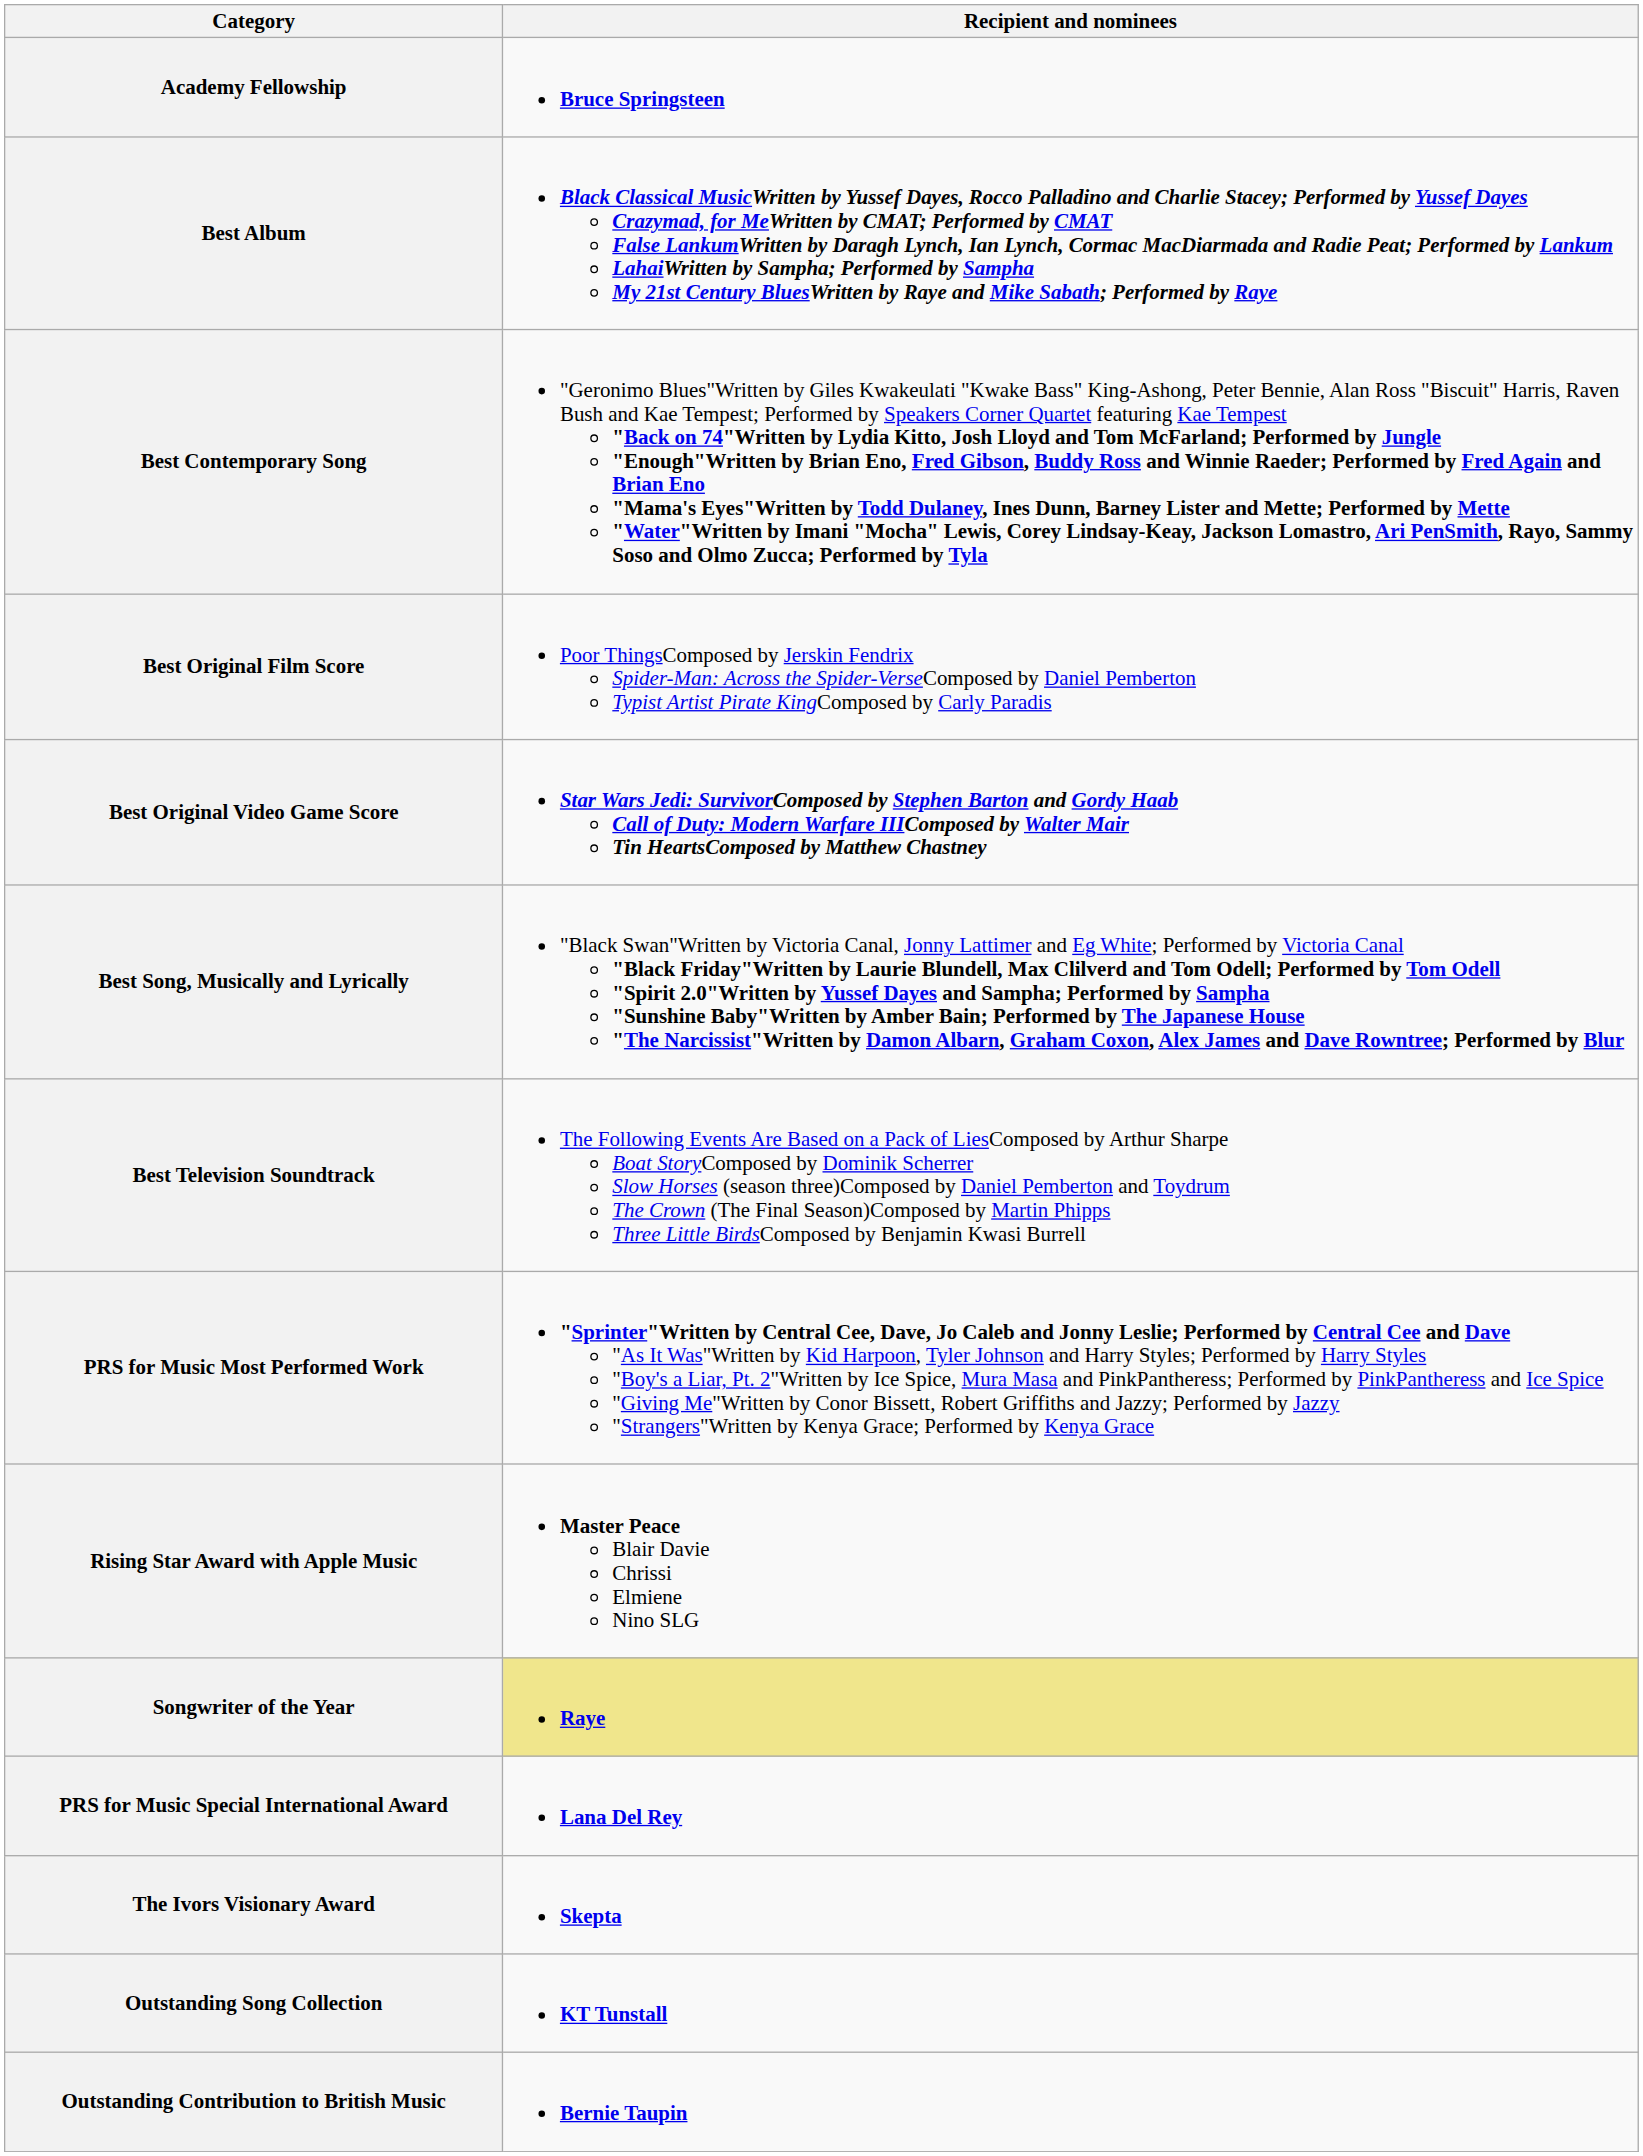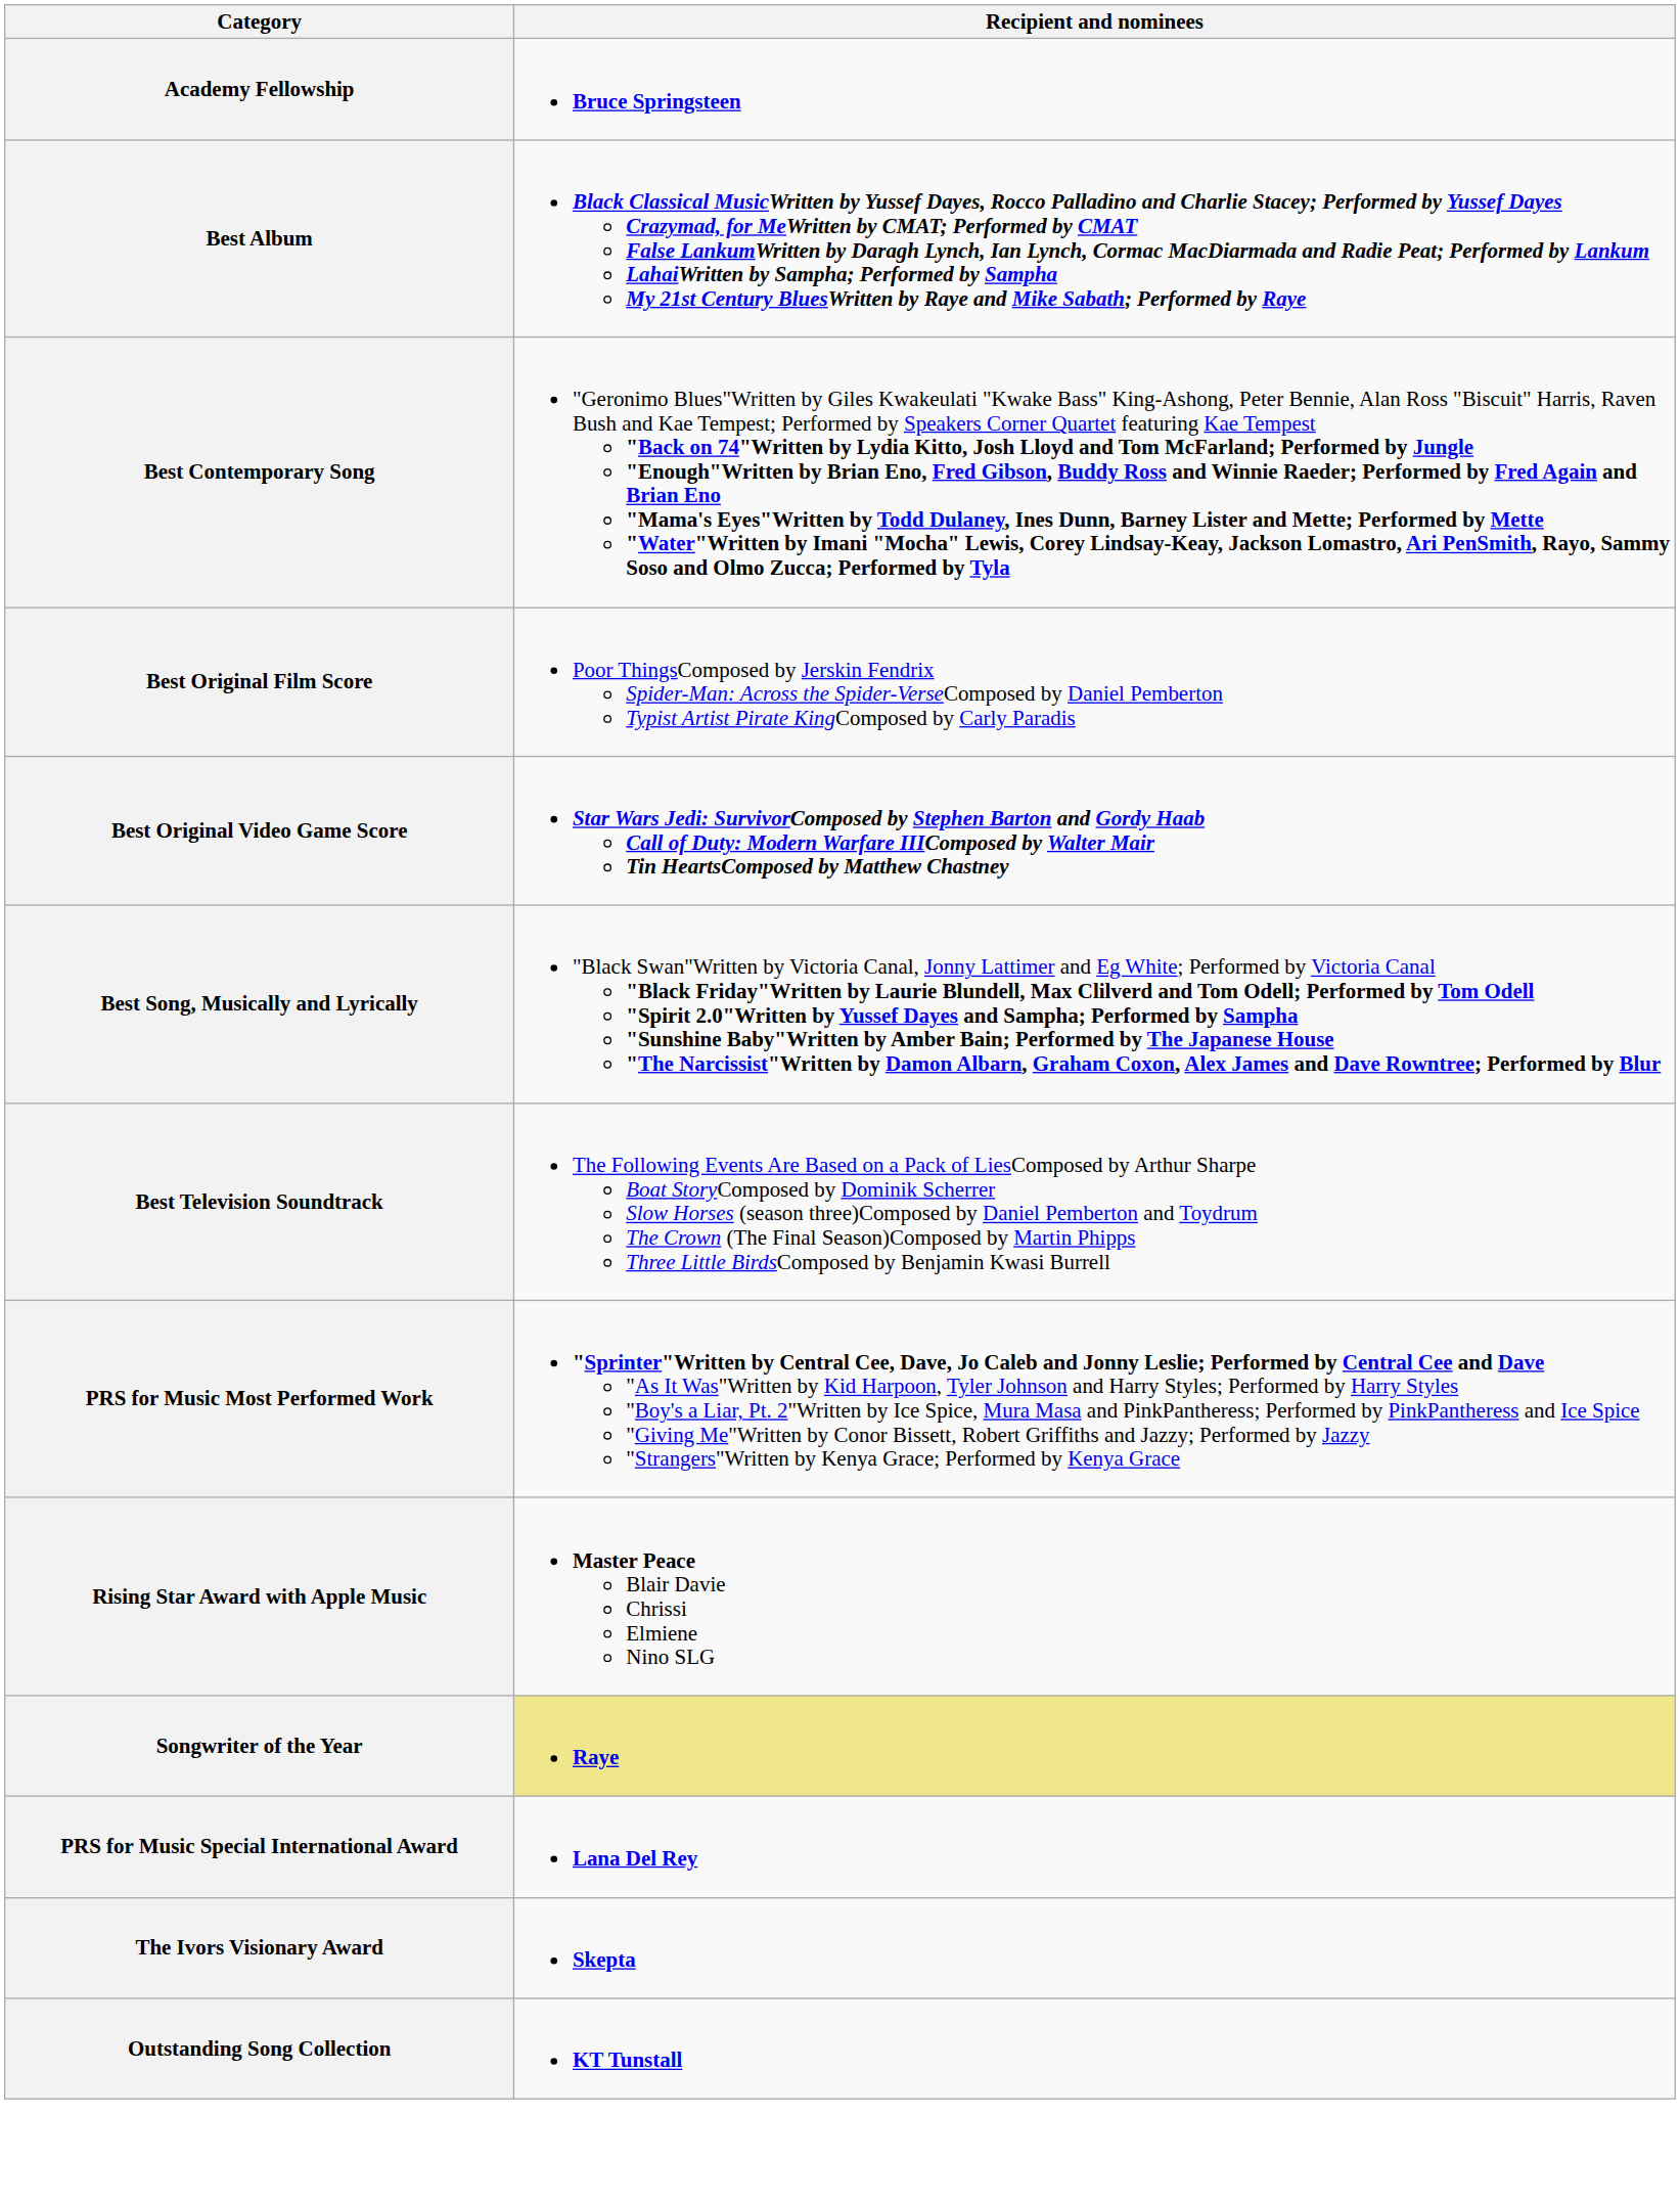- row: Outstanding Contribution to British Music | Bernie Taupin
